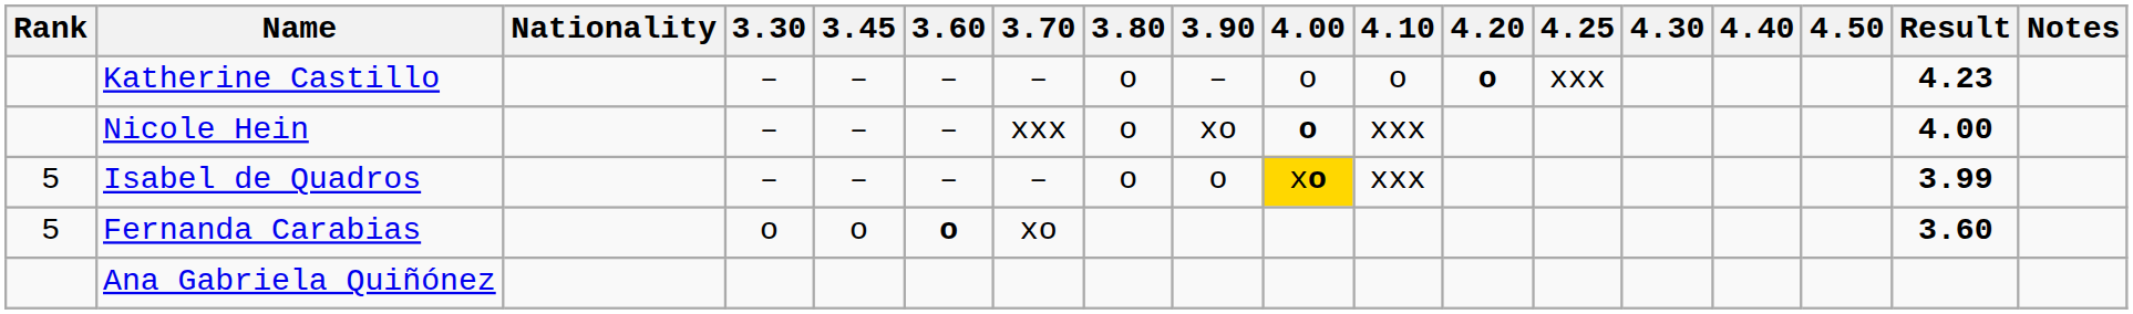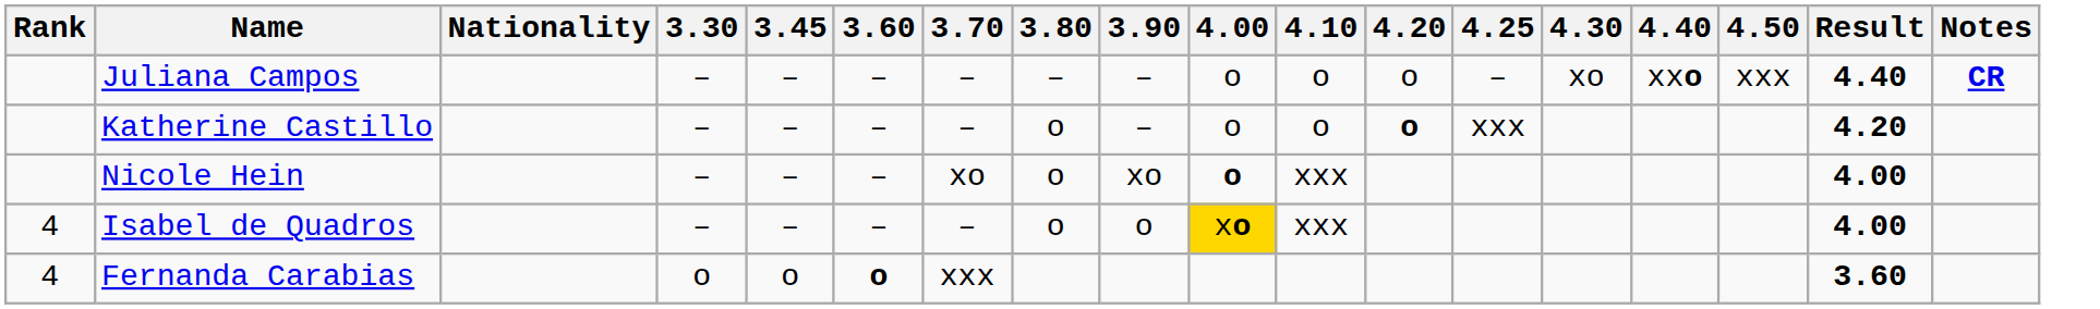+ row: Juliana Campos | – | – | – | – | – | – | o | o | o | – | xo | xxo | xxx | 4.40 | CR
Katherine Castillo | Result: 4.23 -> 4.20
Nicole Hein | 3.70: xxx -> xo
Isabel de Quadros | Rank: 5 -> 4
Isabel de Quadros | Result: 3.99 -> 4.00
Fernanda Carabias | Rank: 5 -> 4
Fernanda Carabias | 3.70: xo -> xxx
- row: Ana Gabriela Quiñónez
